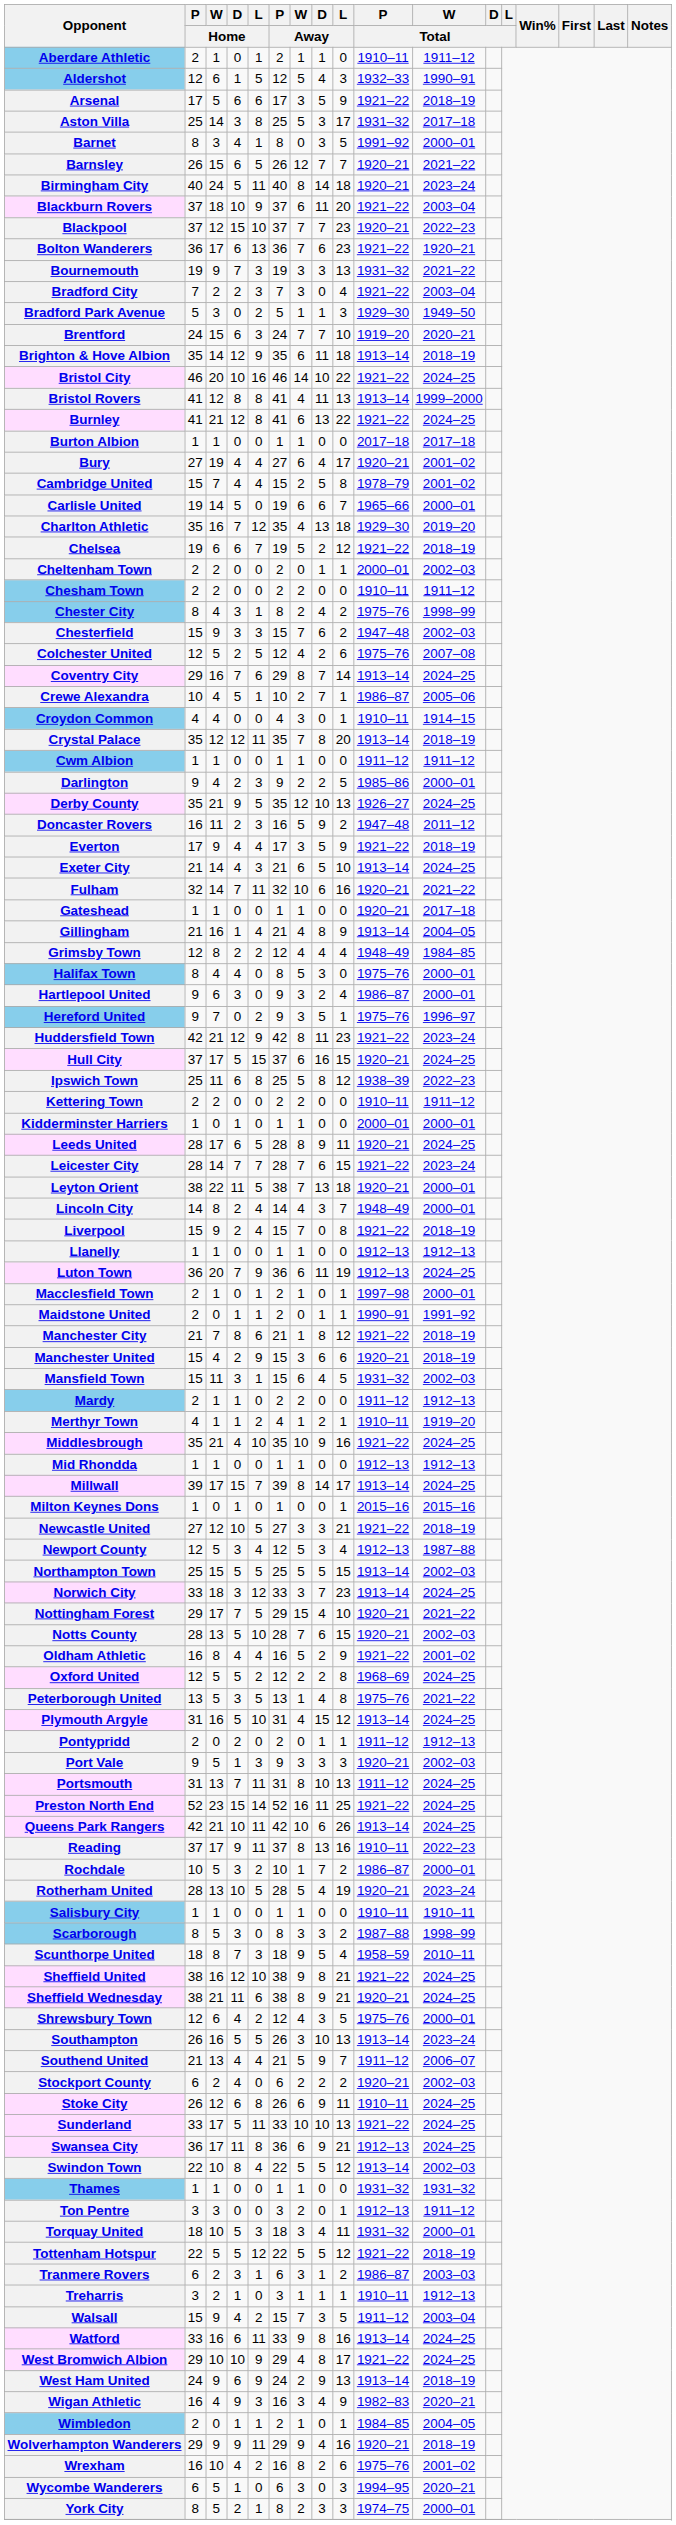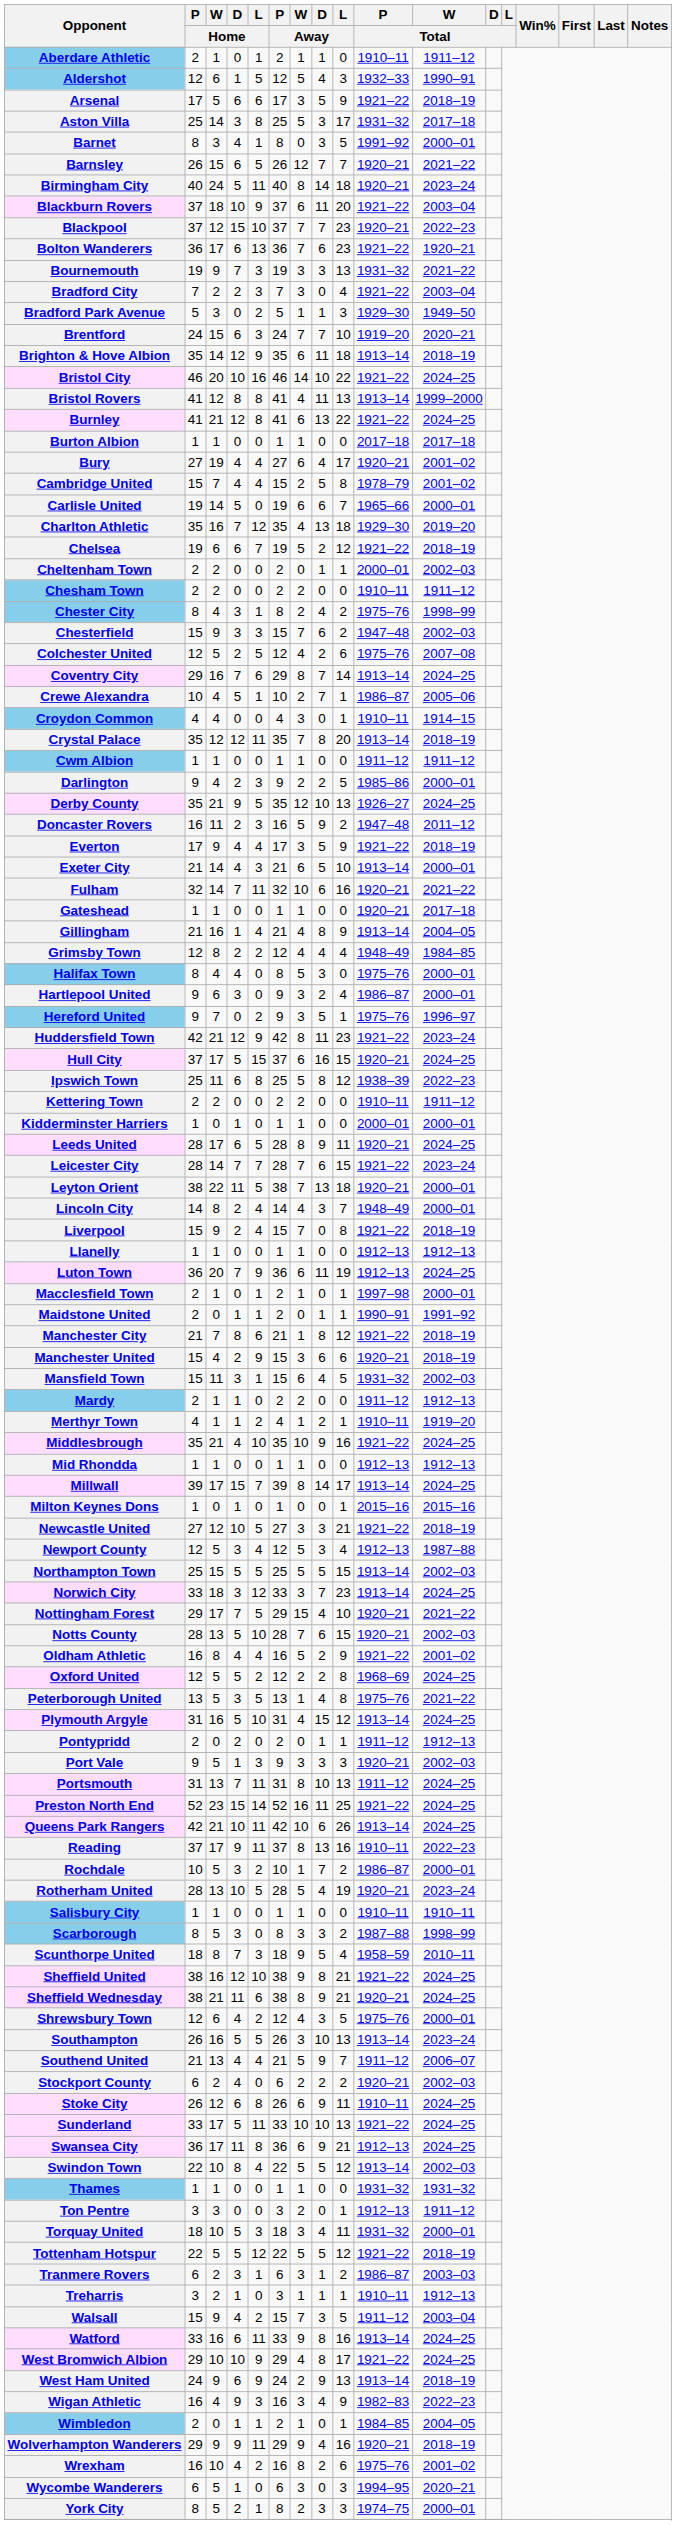Exeter City | W / Total: 2024–25 -> 2000–01
Wigan Athletic | W / Total: 2020–21 -> 2022–23
